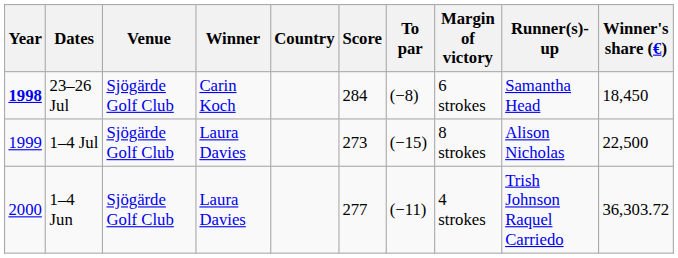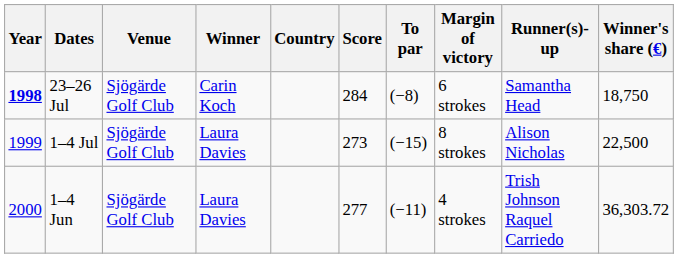23–26 Jul | Winner's share (€): 18,450 -> 18,750
